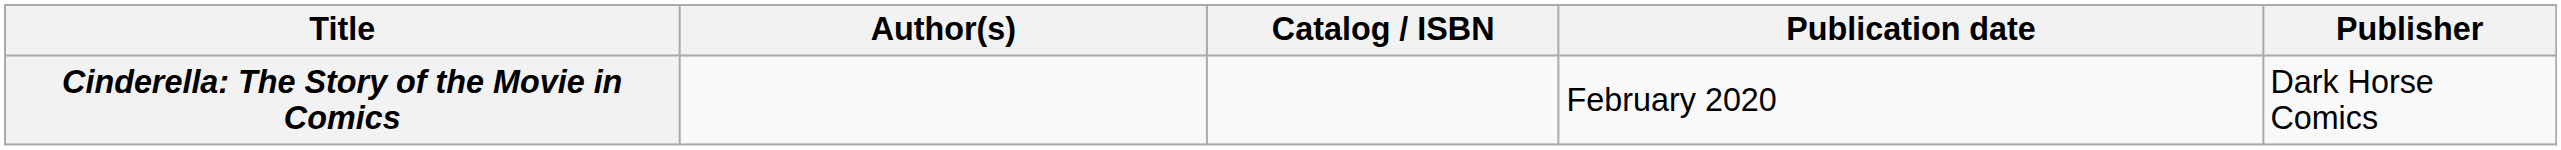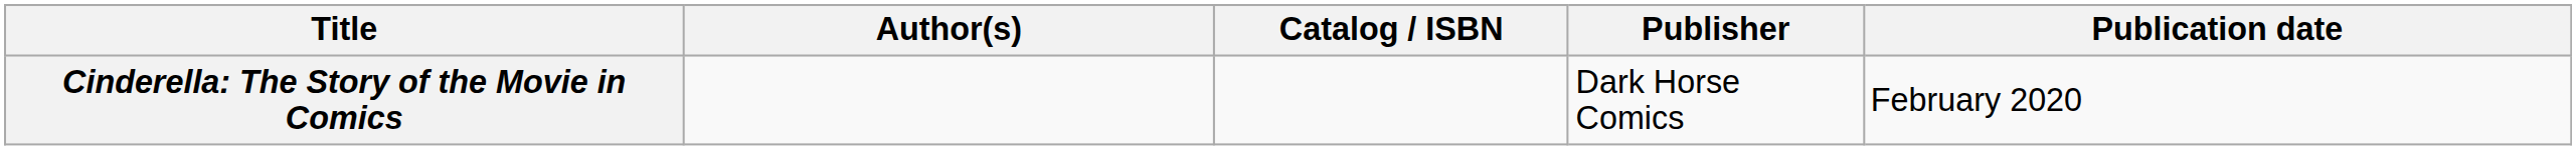columns swapped: Publisher <-> Publication date
